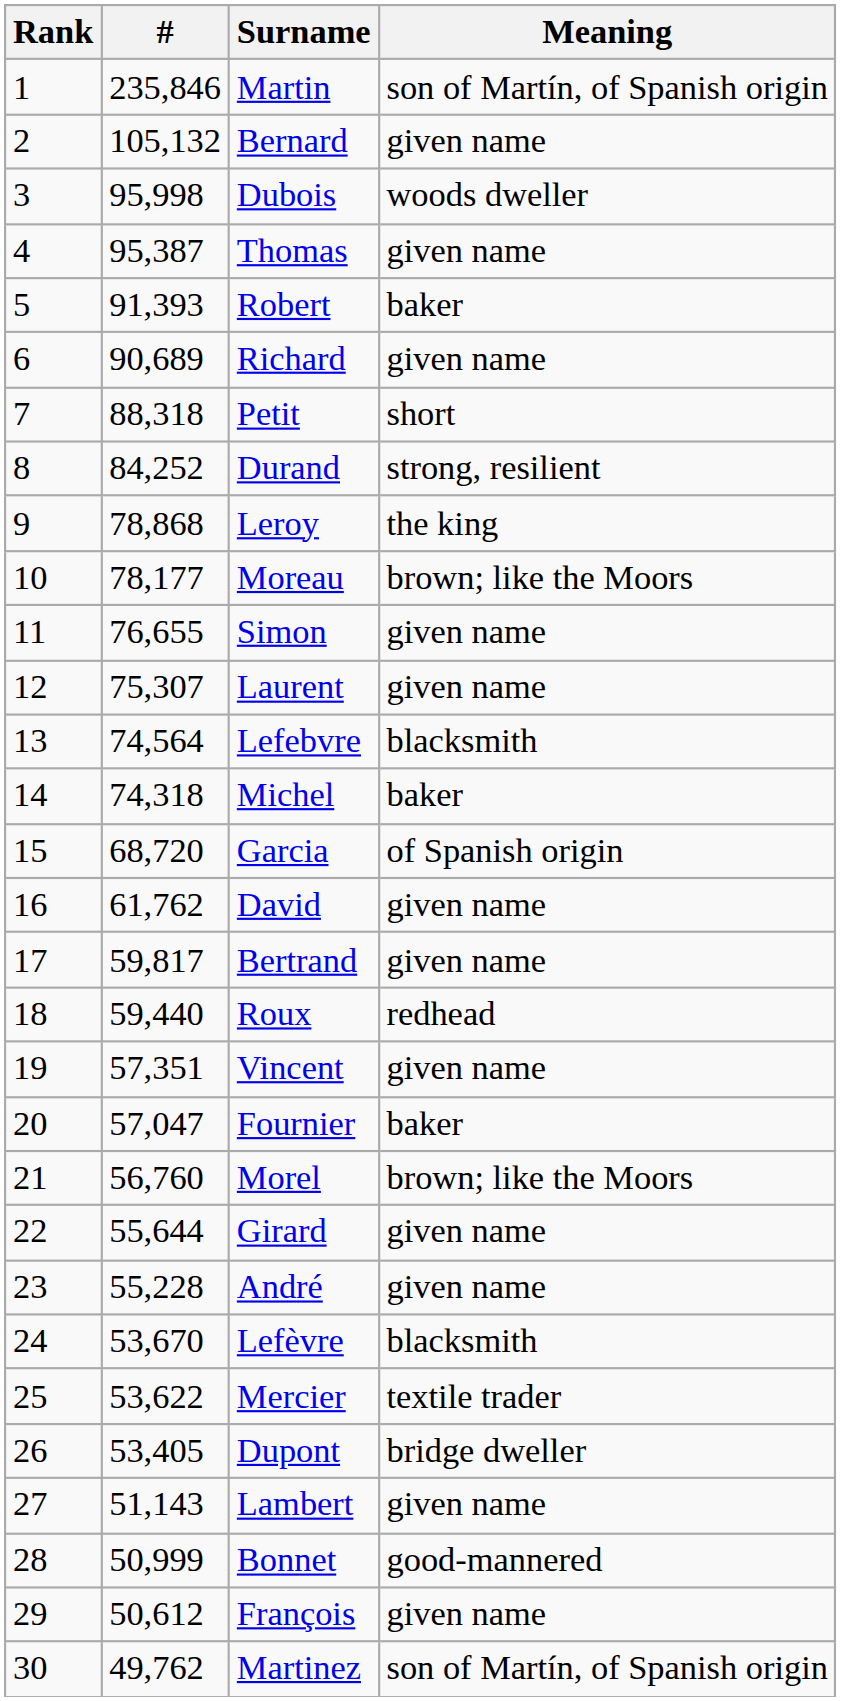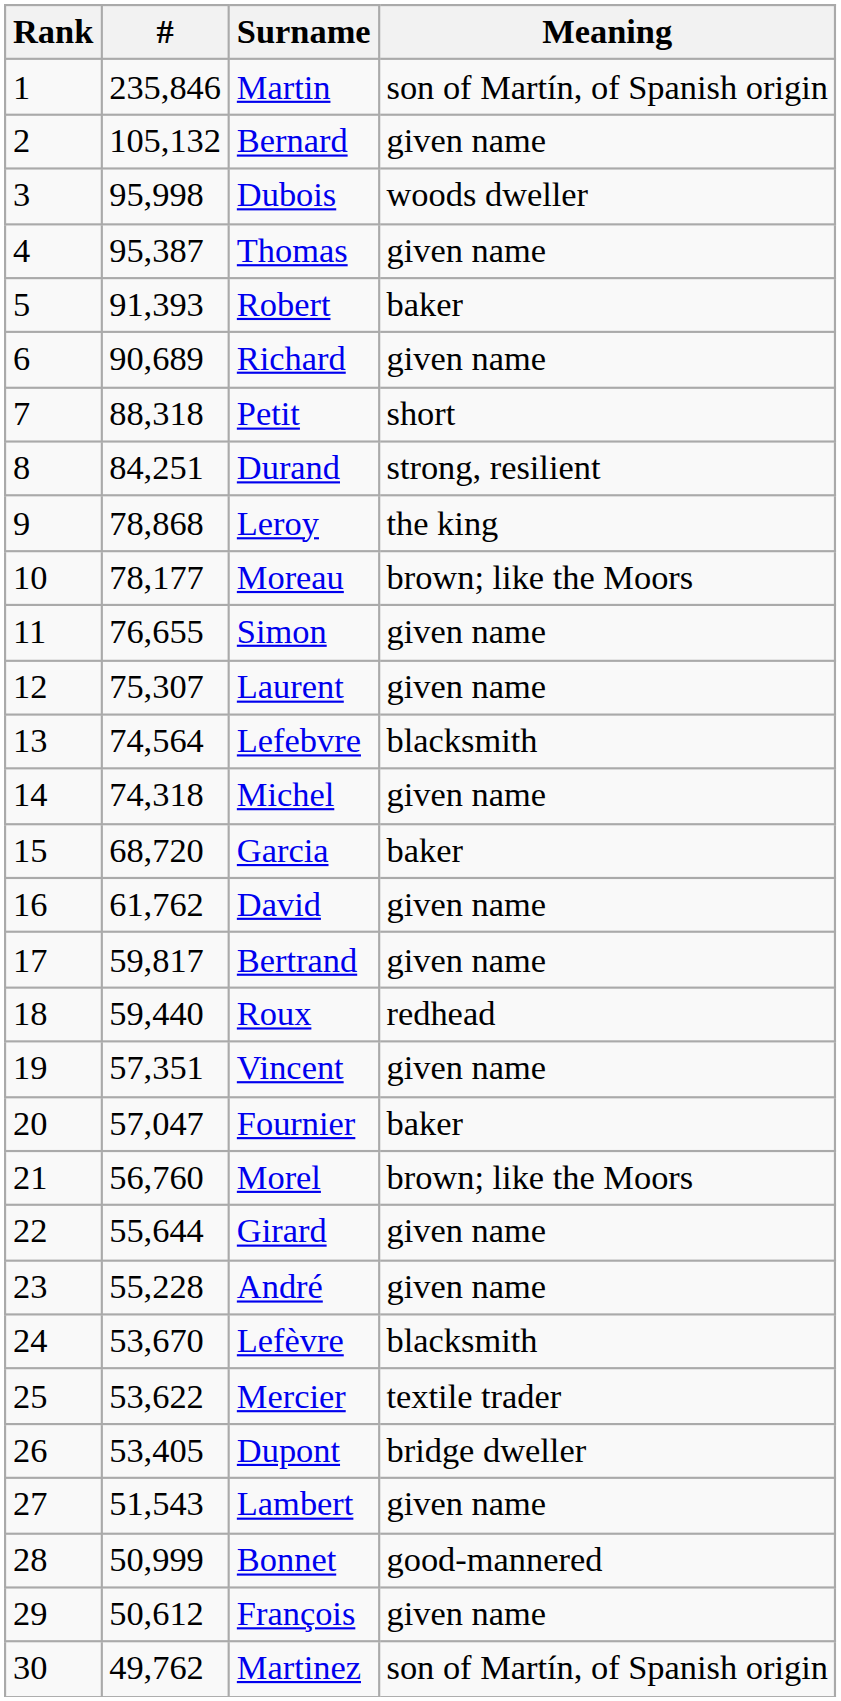Durand | #: 84,252 -> 84,251
Michel | Meaning: baker -> given name
Garcia | Meaning: of Spanish origin -> baker
Lambert | #: 51,143 -> 51,543
